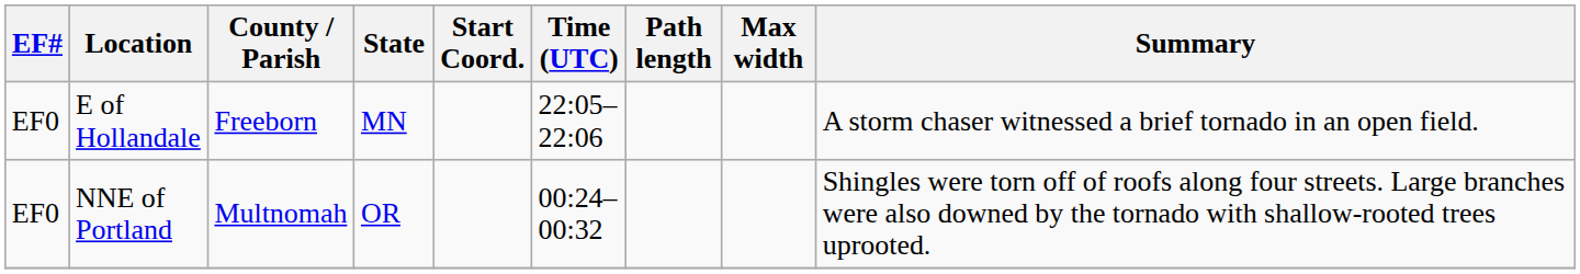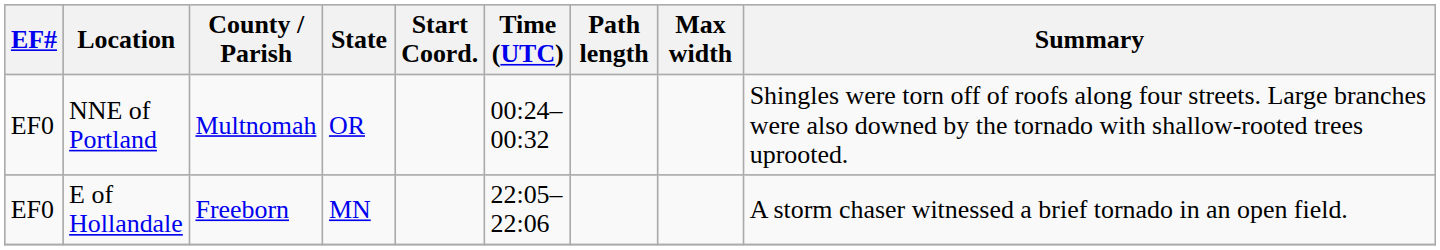rows swapped: E of Hollandale <-> NNE of Portland
